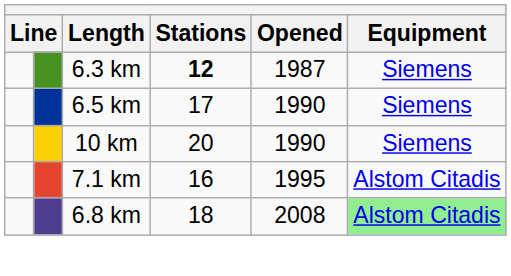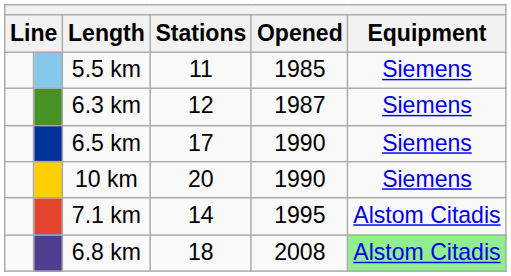+ row: 5.5 km | 11 | 1985 | Siemens
6.3 km | Stations: bold -> normal
7.1 km | Stations: 16 -> 14
